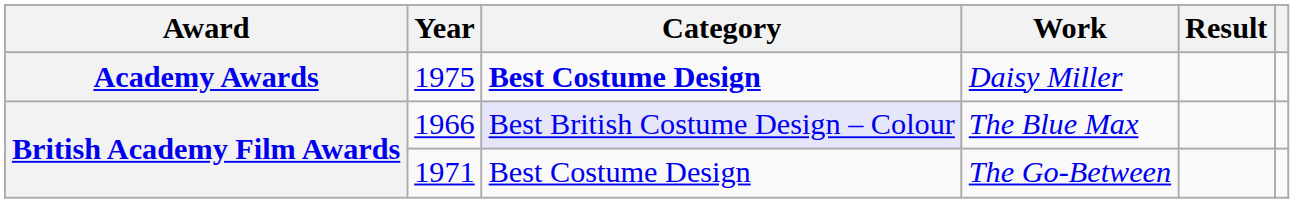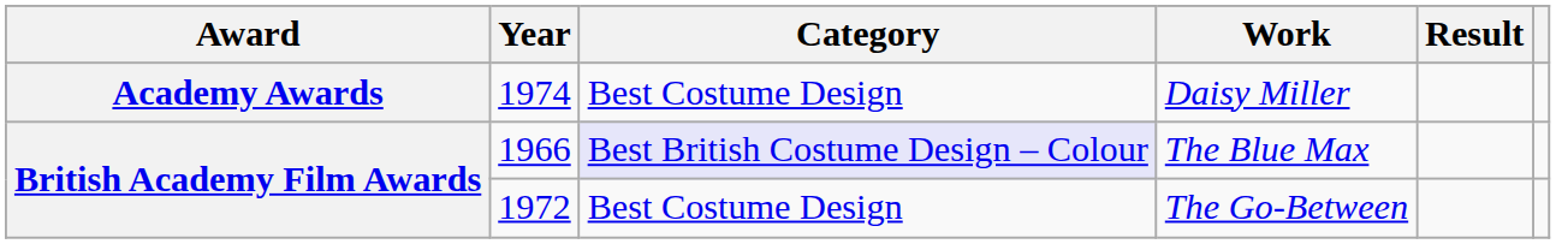Daisy Miller | Year: 1975 -> 1974
Daisy Miller | Category: bold -> normal
The Go-Between | Year: 1971 -> 1972
